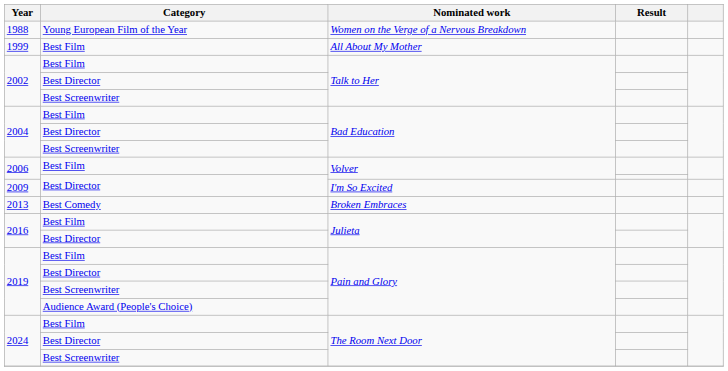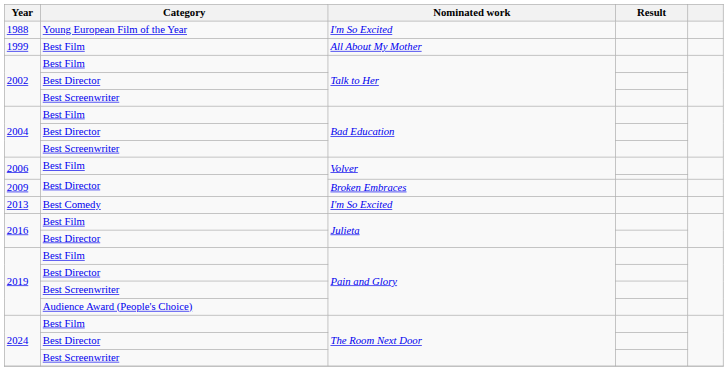1988 | Nominated work: Women on the Verge of a Nervous Breakdown -> I'm So Excited
2009 | Nominated work: I'm So Excited -> Broken Embraces
2013 | Nominated work: Broken Embraces -> I'm So Excited
